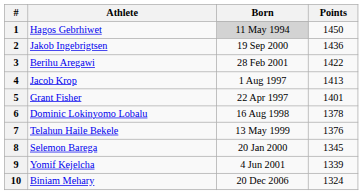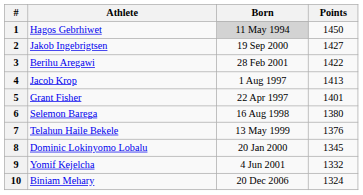2 | Points: 1436 -> 1427
6 | Athlete: Dominic Lokinyomo Lobalu -> Selemon Barega
6 | Points: 1378 -> 1380
8 | Athlete: Selemon Barega -> Dominic Lokinyomo Lobalu
9 | Points: 1339 -> 1332
